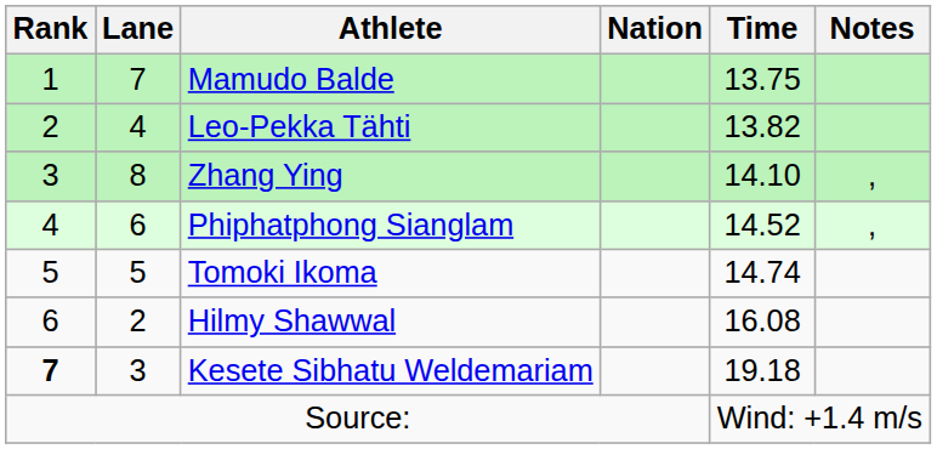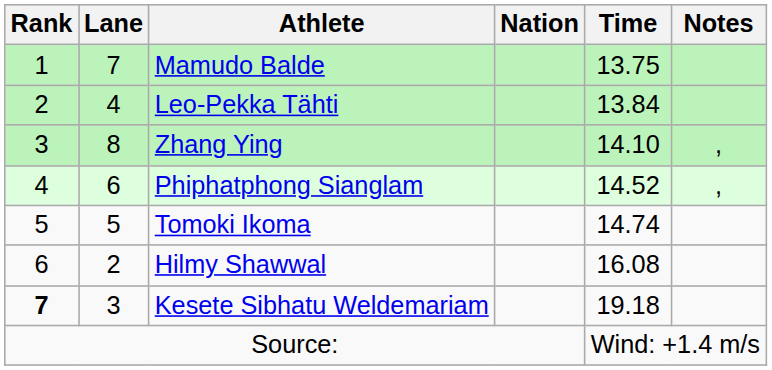Leo-Pekka Tähti | Time: 13.82 -> 13.84
